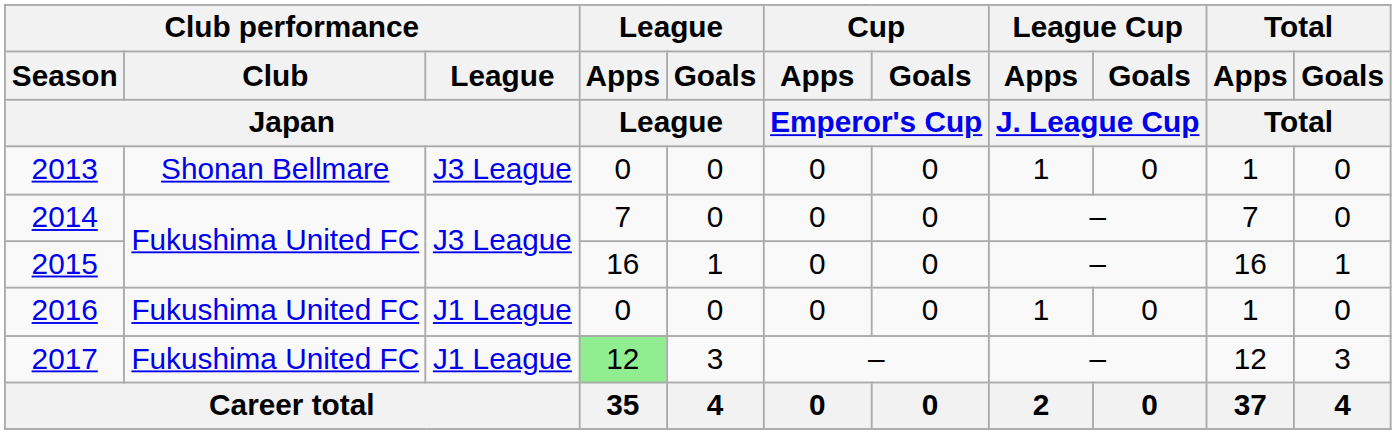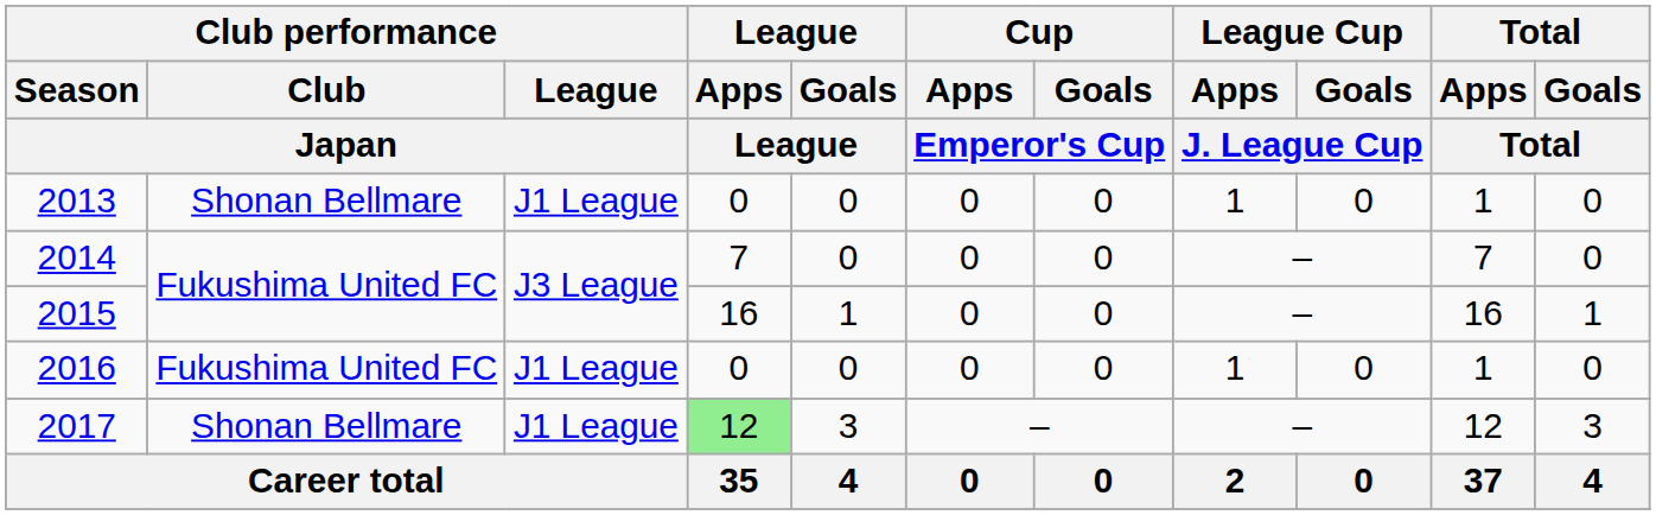2013 | Club performance / League / Japan: J3 League -> J1 League
2017 | Club performance / Club / Japan: Fukushima United FC -> Shonan Bellmare
